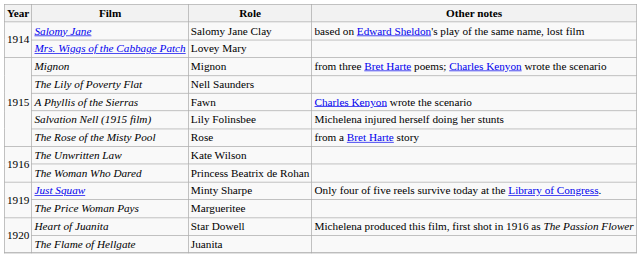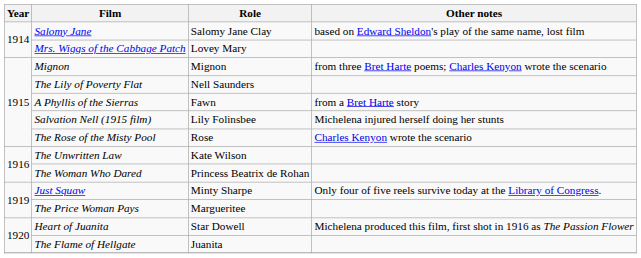A Phyllis of the Sierras | Other notes: Charles Kenyon wrote the scenario -> from a Bret Harte story
The Rose of the Misty Pool | Other notes: from a Bret Harte story -> Charles Kenyon wrote the scenario
